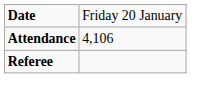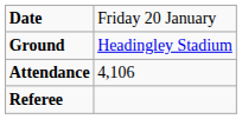+ row: Ground | Headingley Stadium
